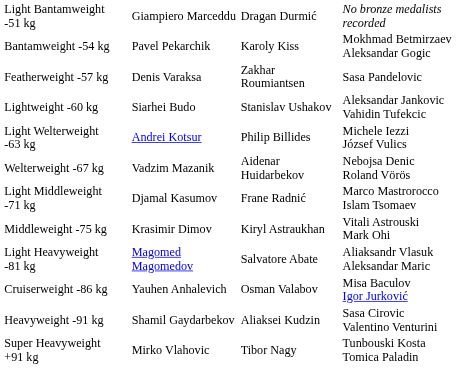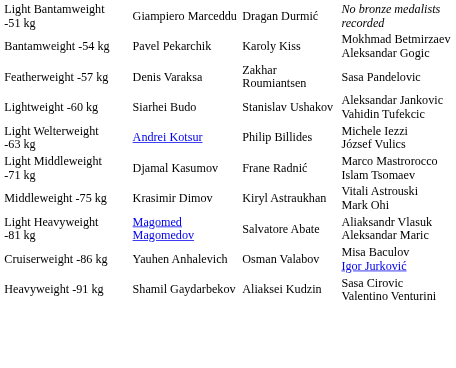- row: Welterweight -67 kg | Vadzim Mazanik | Aidenar Huidarbekov | Nebojsa Denic Roland Vörös
- row: Super Heavyweight +91 kg | Mirko Vlahovic | Tibor Nagy | Tunbouski Kosta Tomica Paladin
